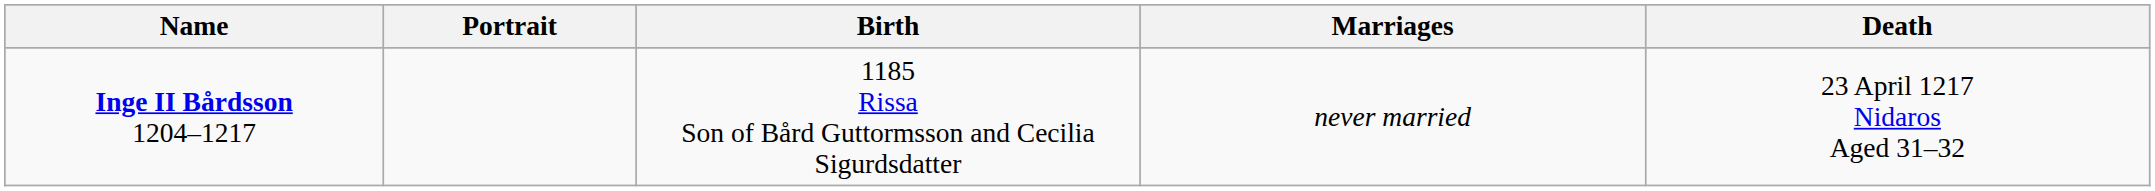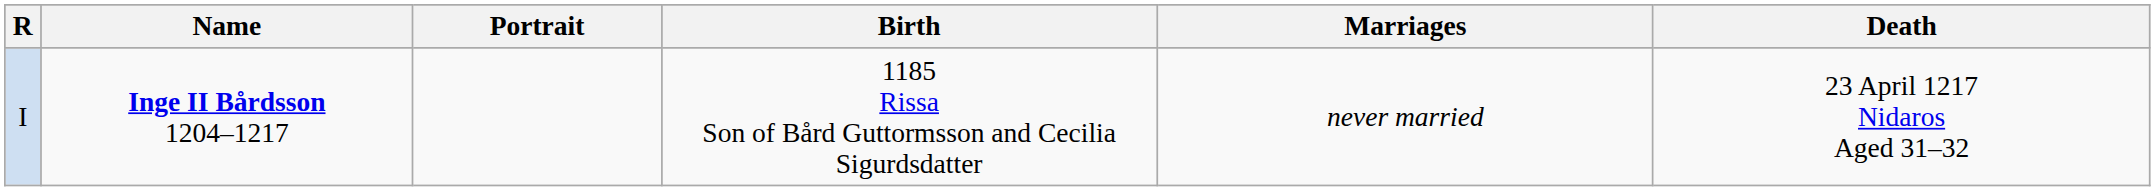+ column: R | I
